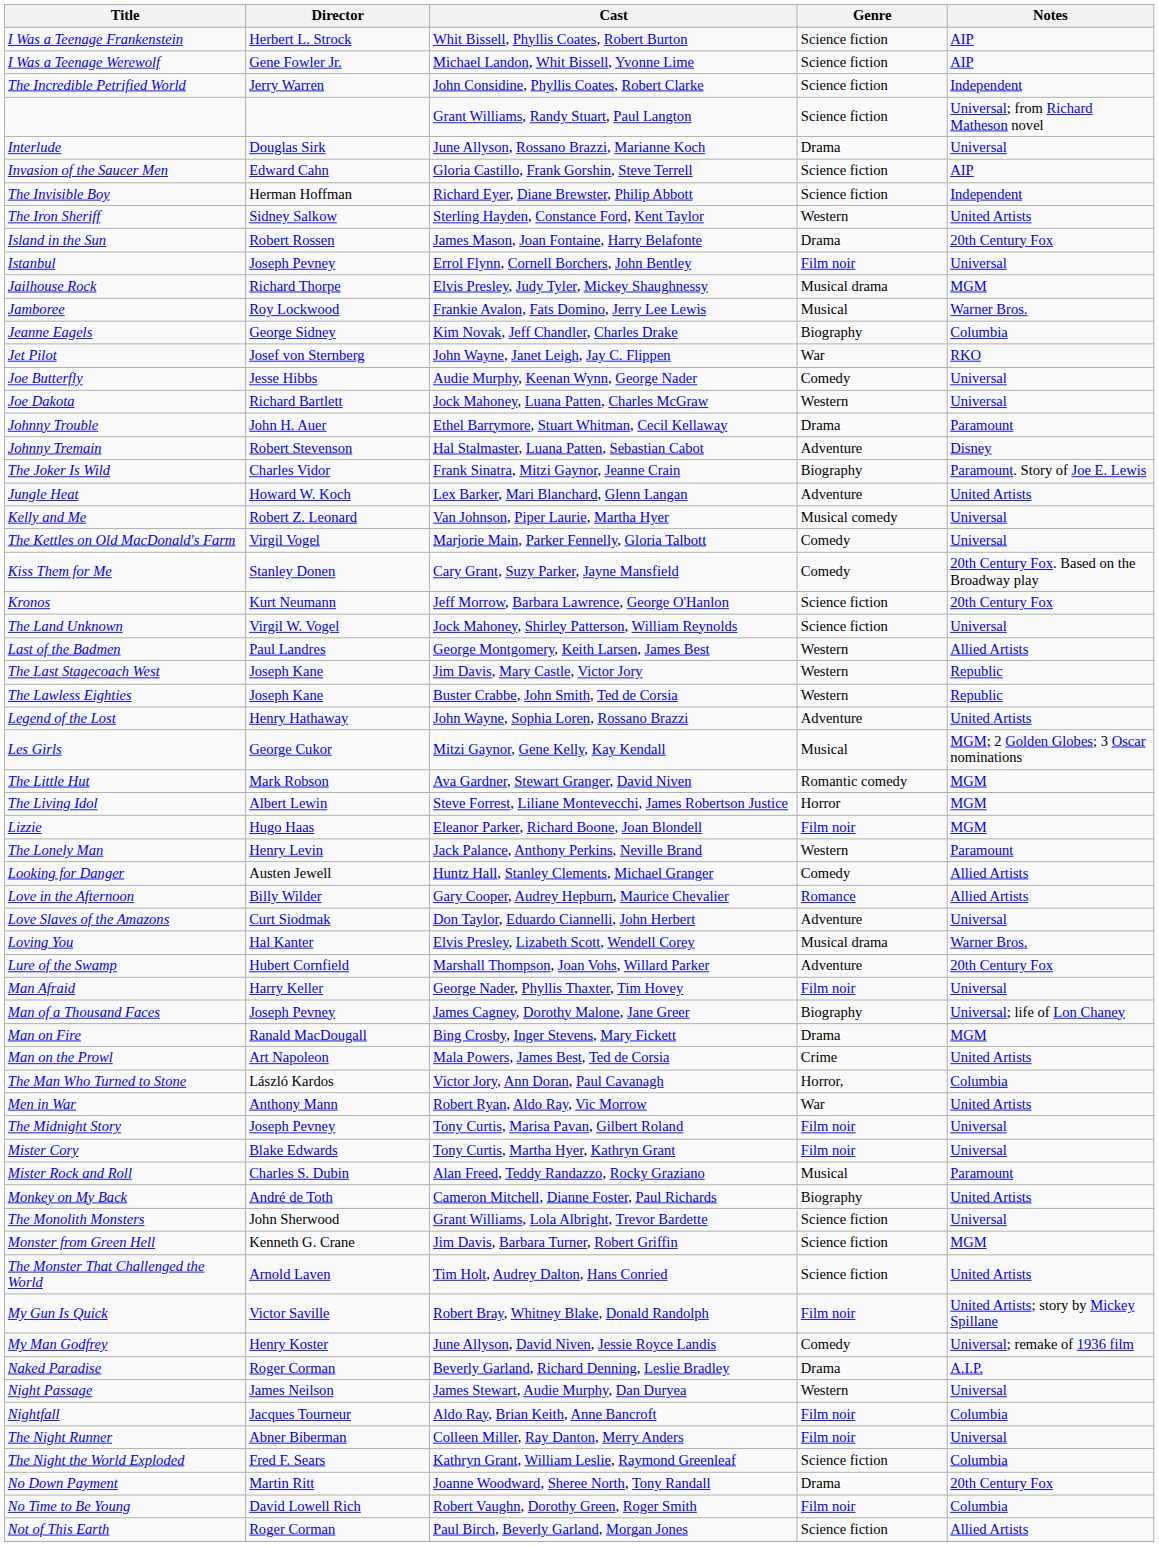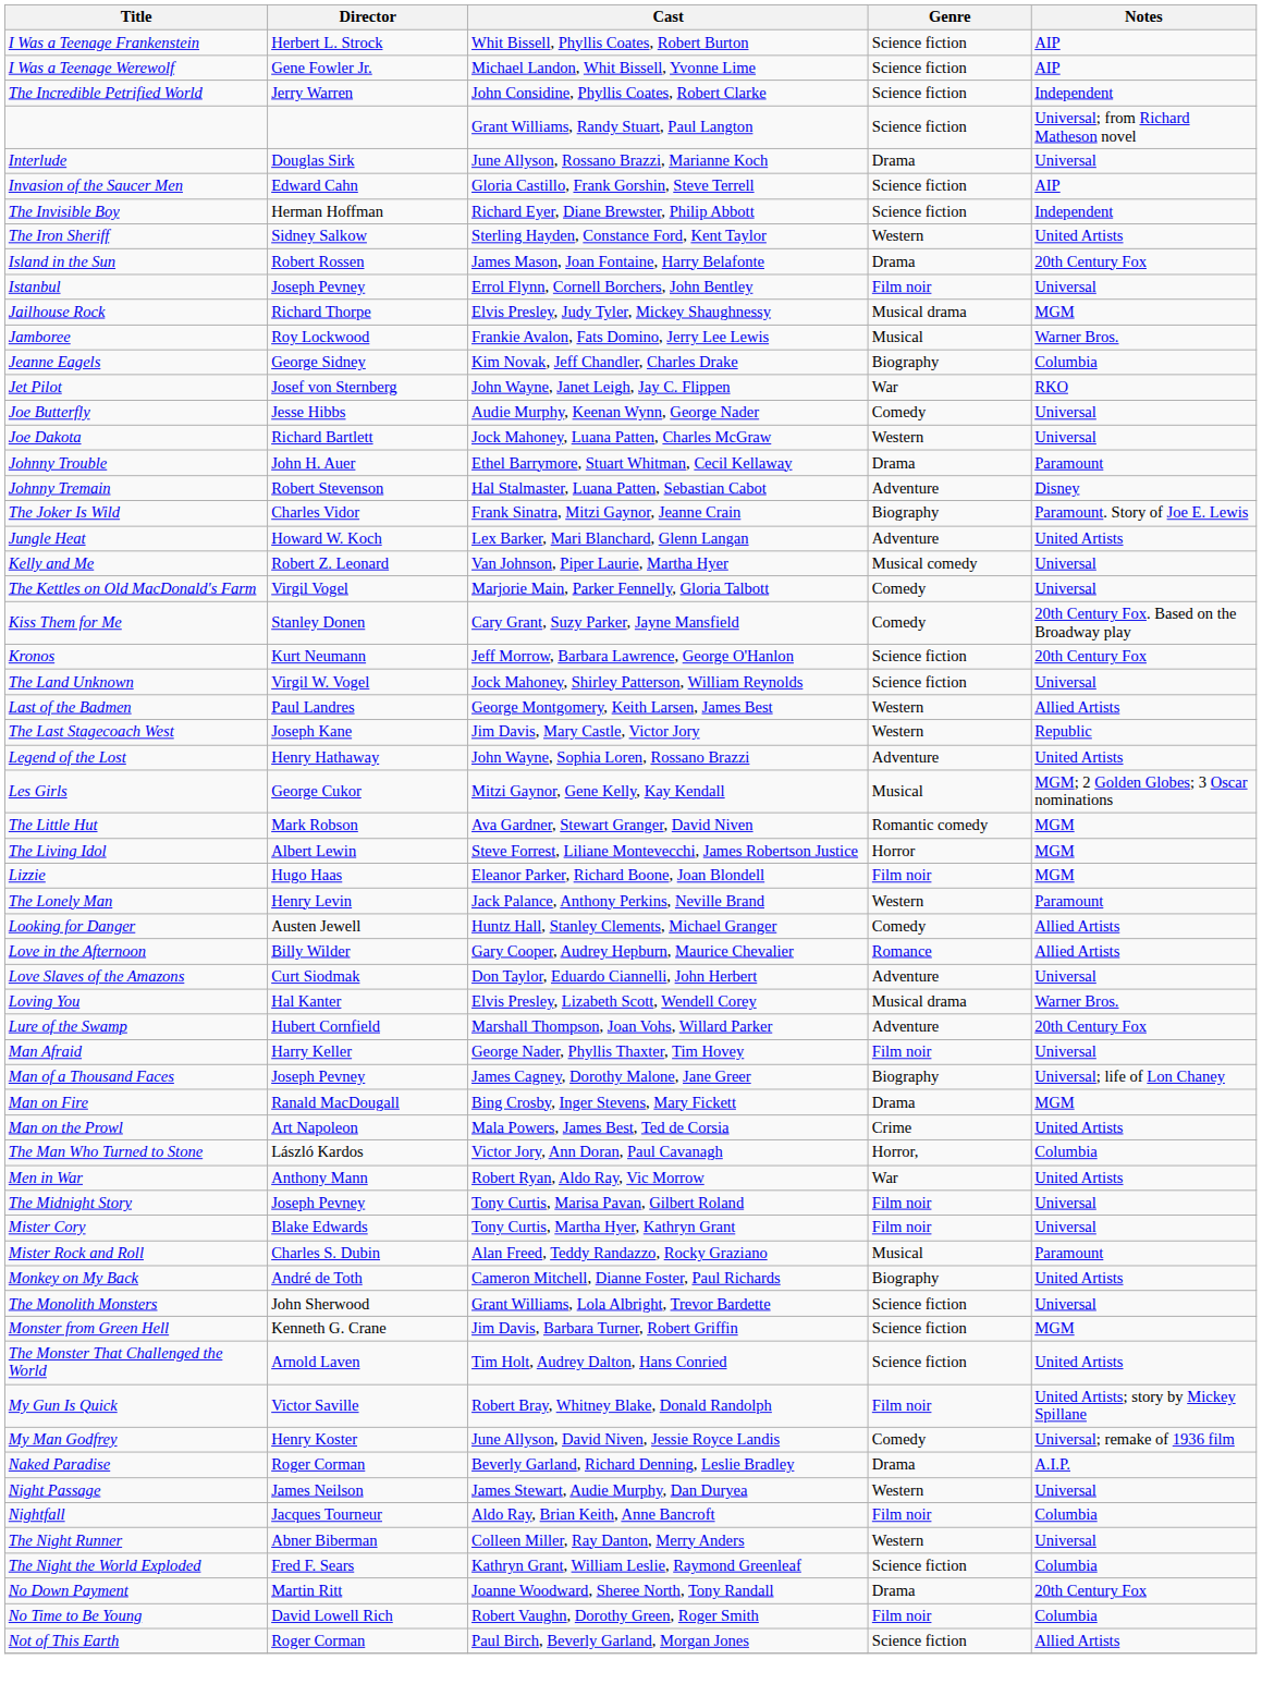- row: The Lawless Eighties | Joseph Kane | Buster Crabbe, John Smith, Ted de Corsia | Western | Republic
The Night Runner | Genre: Film noir -> Western
